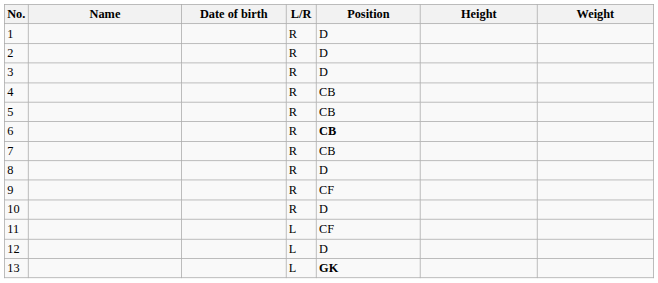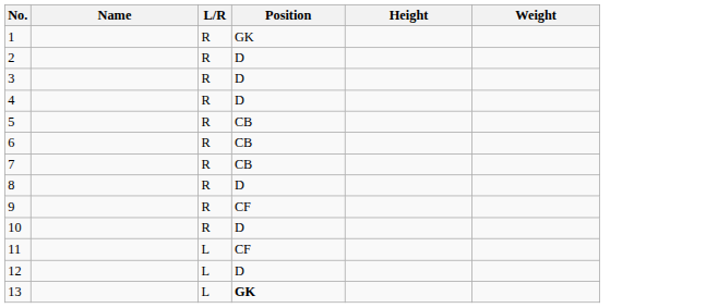- column: Date of birth
1 | Position: D -> GK
4 | Position: CB -> D
6 | Position: bold -> normal
